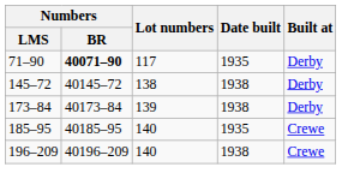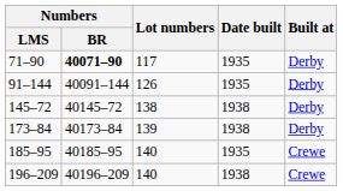+ row: 91–144 | 40091–144 | 126 | 1935 | Derby
